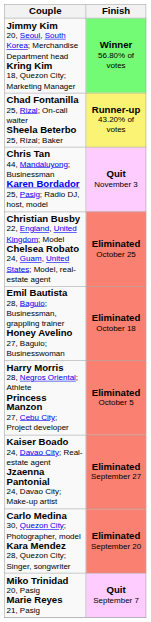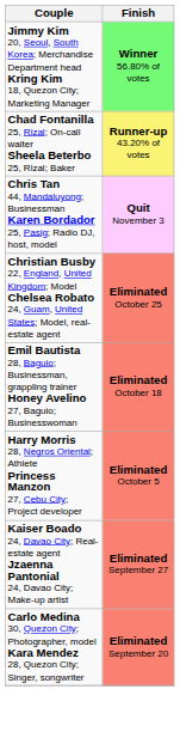- row: Miko Trinidad 20, Pasig Marie Reyes 21, Pasig | Quit September 7
